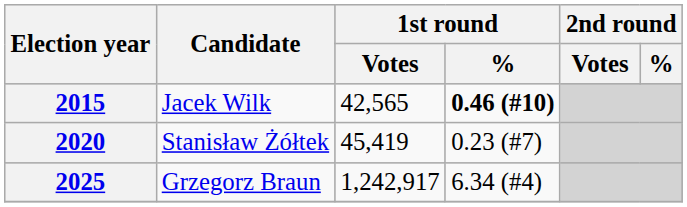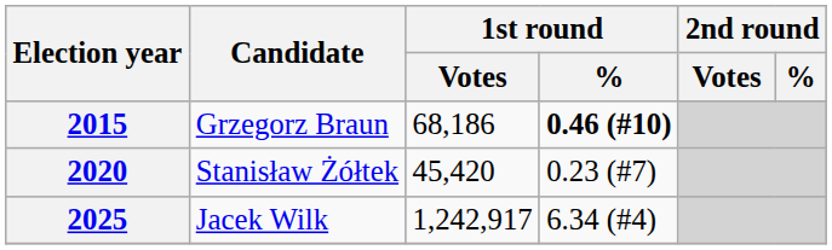2015 | Candidate: Jacek Wilk -> Grzegorz Braun
2015 | 1st round / Votes: 42,565 -> 68,186
2020 | 1st round / Votes: 45,419 -> 45,420
2025 | Candidate: Grzegorz Braun -> Jacek Wilk
